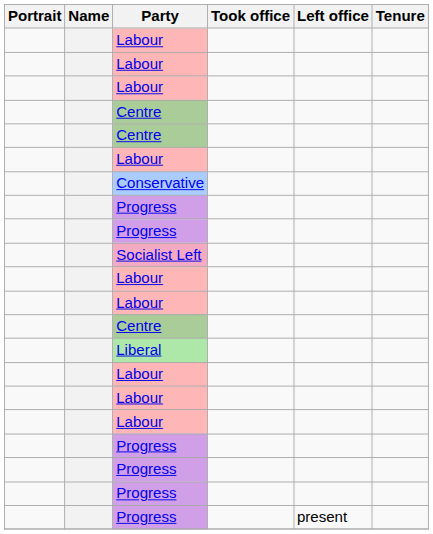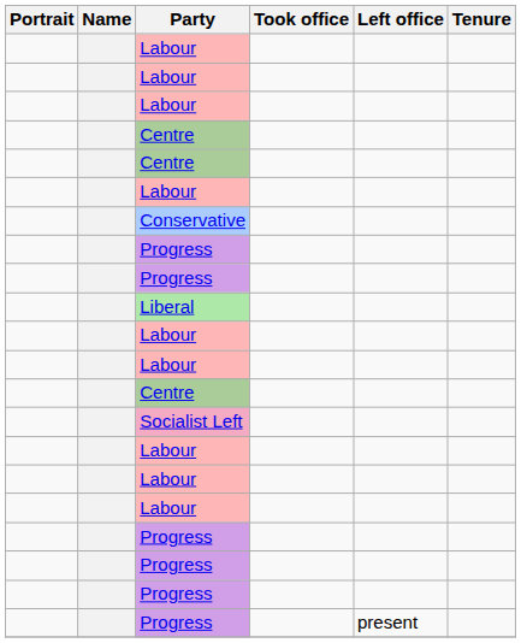rows swapped: Socialist Left <-> Liberal
